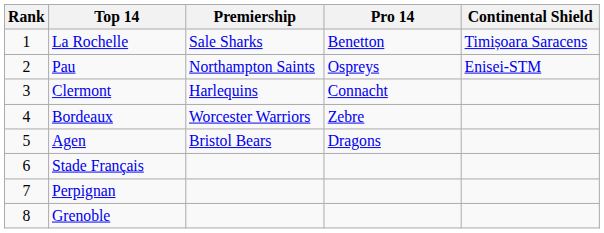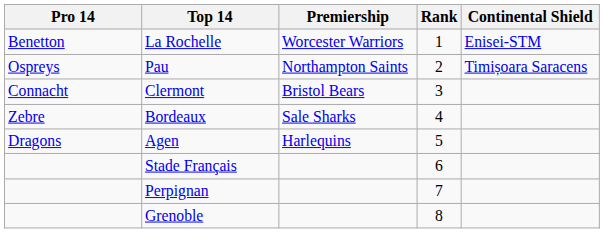columns swapped: Rank <-> Pro 14
La Rochelle | Premiership: Sale Sharks -> Worcester Warriors
La Rochelle | Continental Shield: Timișoara Saracens -> Enisei-STM
Pau | Continental Shield: Enisei-STM -> Timișoara Saracens
Clermont | Premiership: Harlequins -> Bristol Bears
Bordeaux | Premiership: Worcester Warriors -> Sale Sharks
Agen | Premiership: Bristol Bears -> Harlequins
